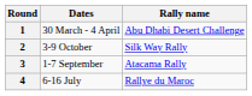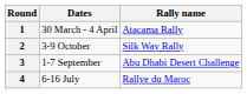1 | Rally name: Abu Dhabi Desert Challenge -> Atacama Rally
3 | Rally name: Atacama Rally -> Abu Dhabi Desert Challenge
